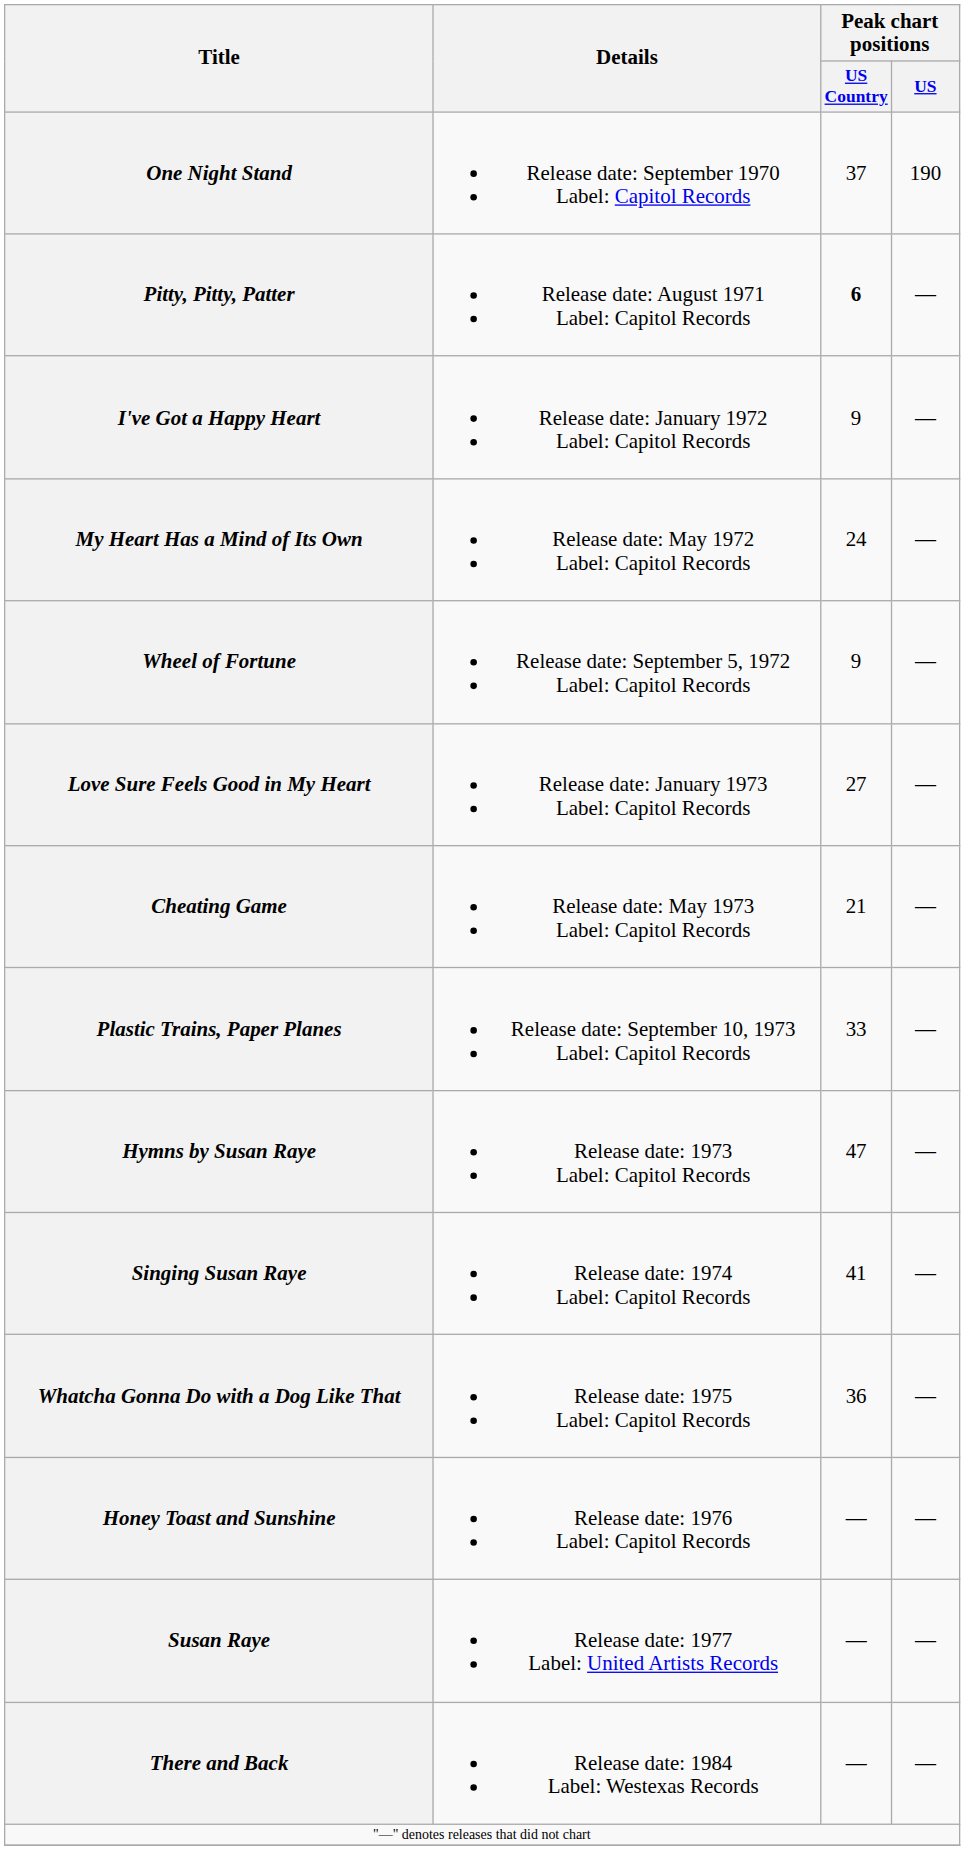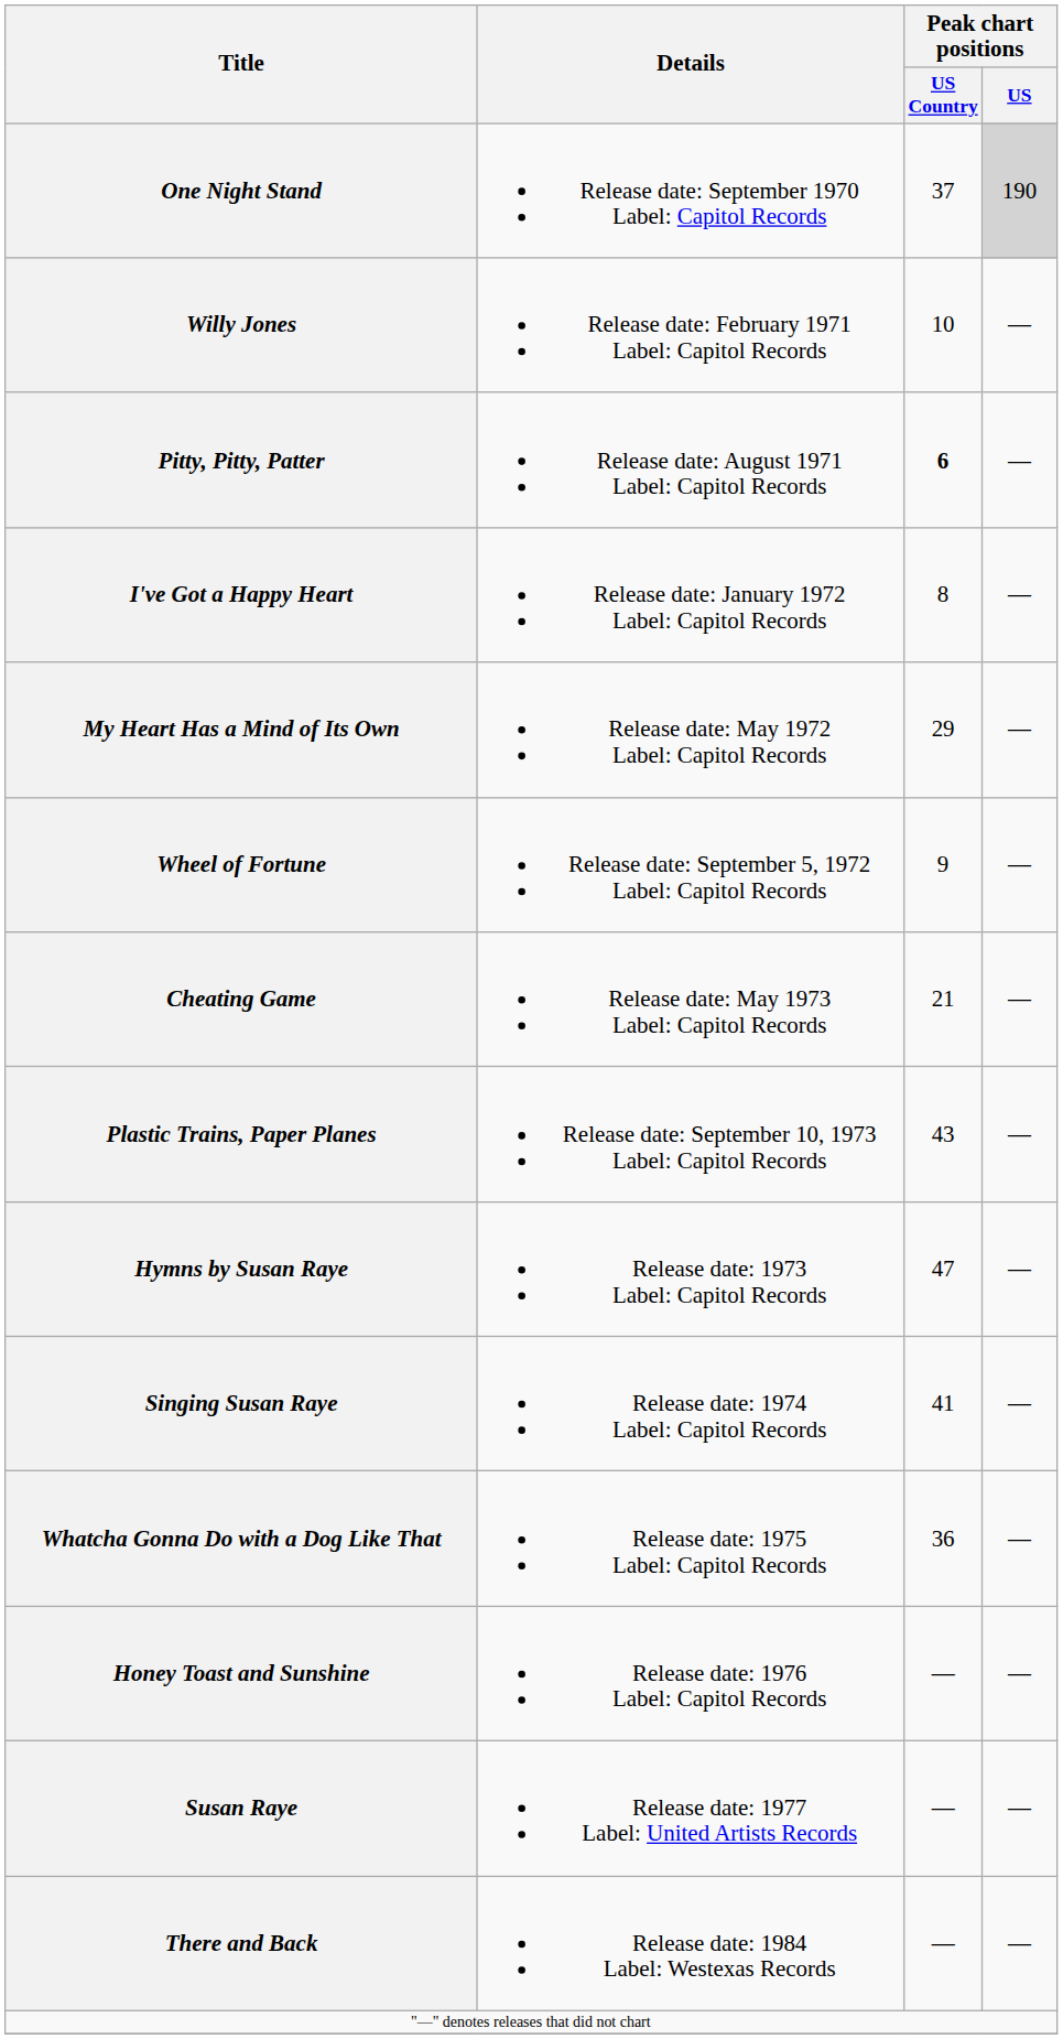One Night Stand | Peak chart positions / US: no background -> lightgrey background
+ row: Willy Jones | Release date: February 1971 Label: Capitol Records | 10 | —
I've Got a Happy Heart | Peak chart positions / US Country: 9 -> 8
My Heart Has a Mind of Its Own | Peak chart positions / US Country: 24 -> 29
- row: Love Sure Feels Good in My Heart | Release date: January 1973 Label: Capitol Records | 27 | —
Plastic Trains, Paper Planes | Peak chart positions / US Country: 33 -> 43
